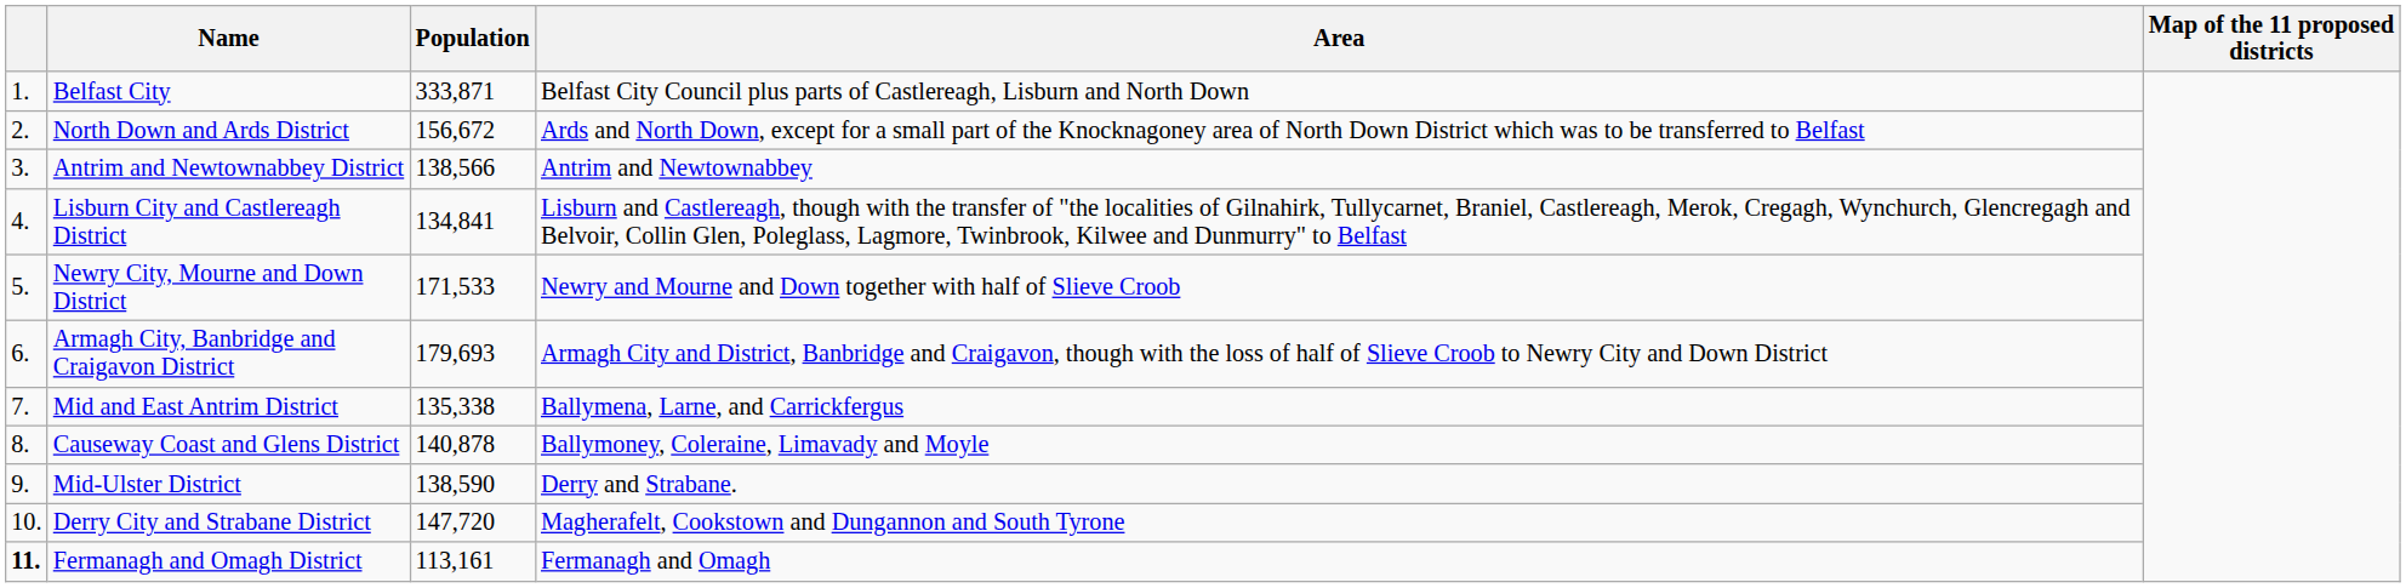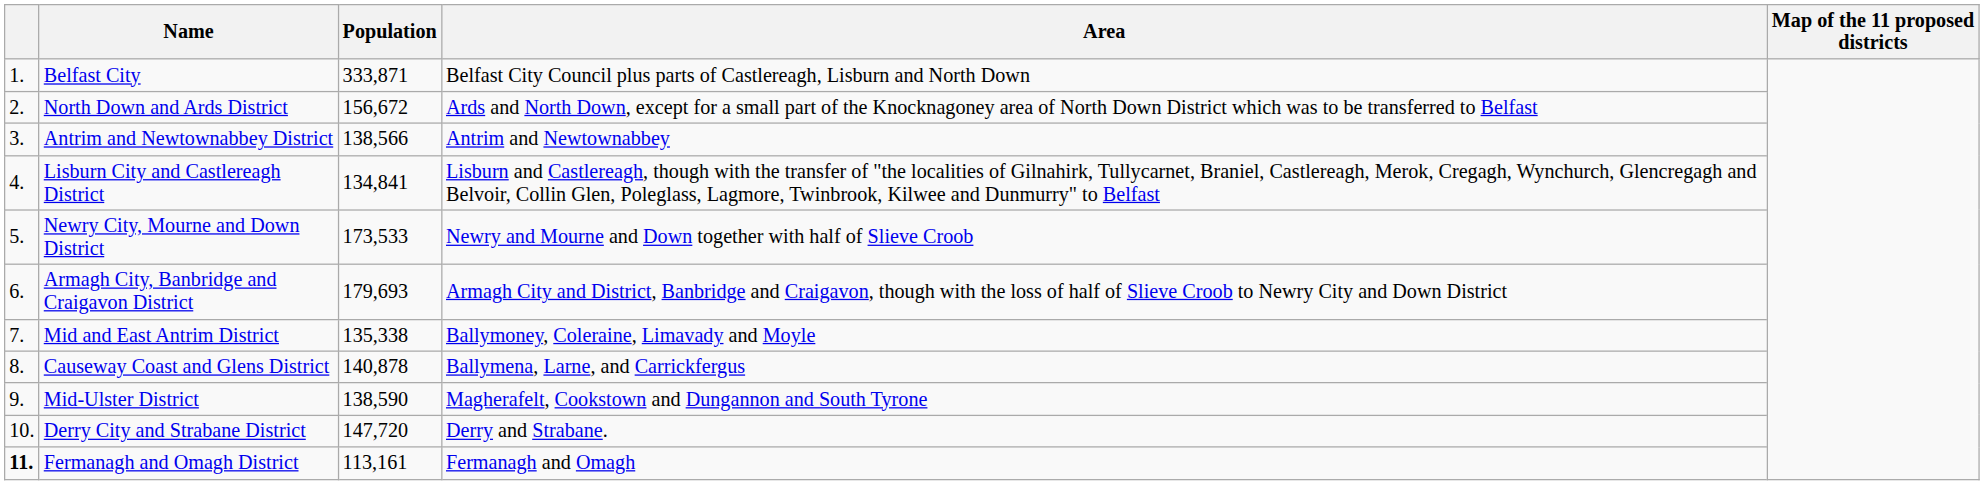Newry City, Mourne and Down District | Population: 171,533 -> 173,533
Mid and East Antrim District | Area: Ballymena, Larne, and Carrickfergus -> Ballymoney, Coleraine, Limavady and Moyle
Causeway Coast and Glens District | Area: Ballymoney, Coleraine, Limavady and Moyle -> Ballymena, Larne, and Carrickfergus
Mid-Ulster District | Area: Derry and Strabane. -> Magherafelt, Cookstown and Dungannon and South Tyrone
Derry City and Strabane District | Area: Magherafelt, Cookstown and Dungannon and South Tyrone -> Derry and Strabane.
